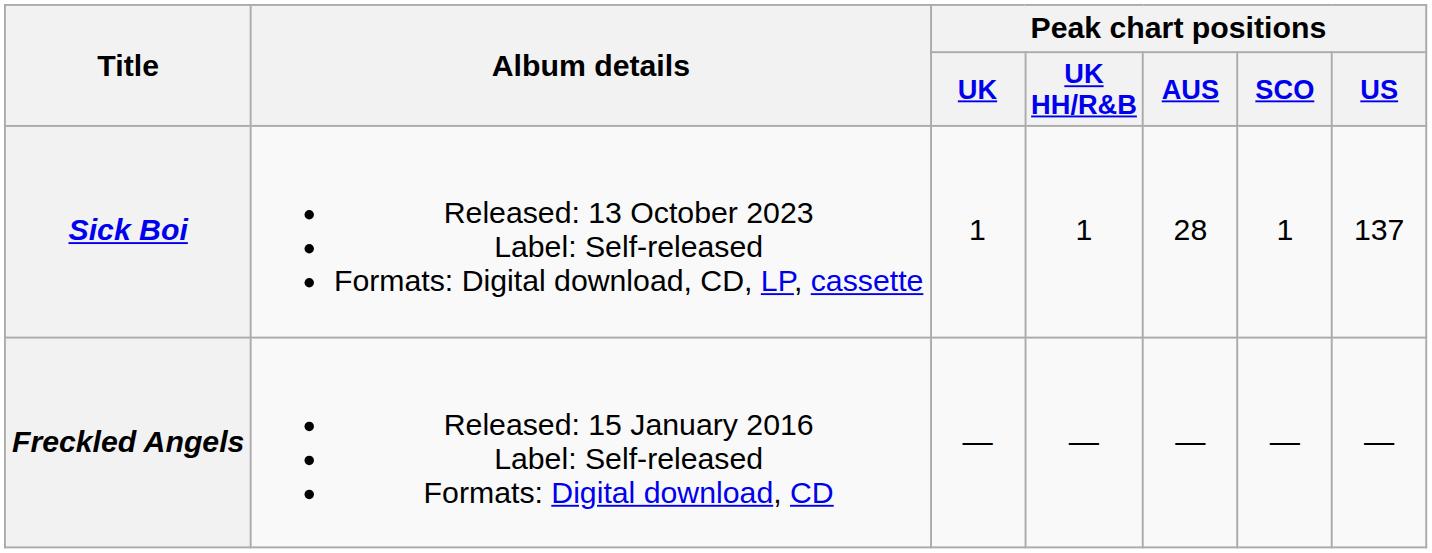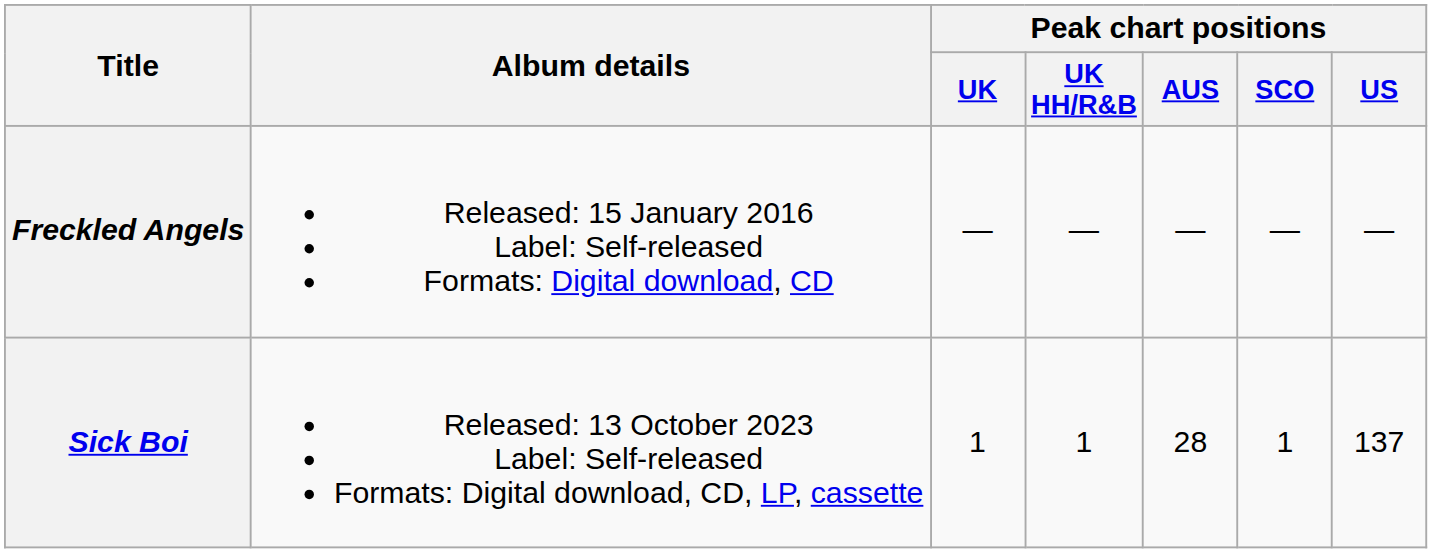rows swapped: Freckled Angels <-> Sick Boi
